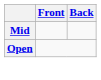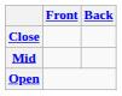+ row: Close
